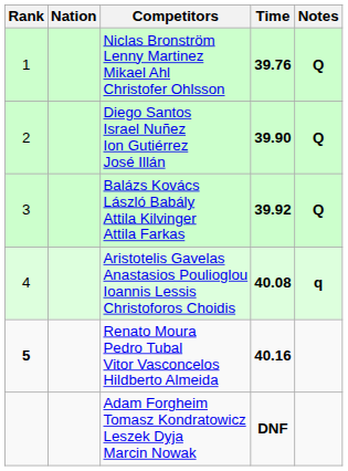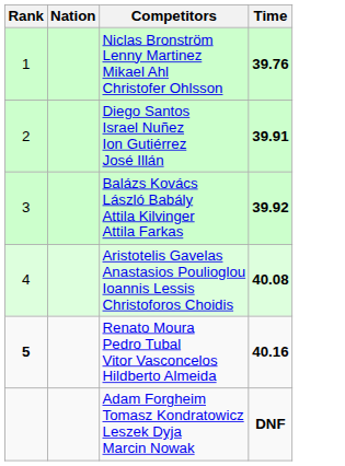- column: Notes | Q | Q | Q | q
Diego Santos Israel Nuñez Ion Gutiérrez José Illán | Time: 39.90 -> 39.91
